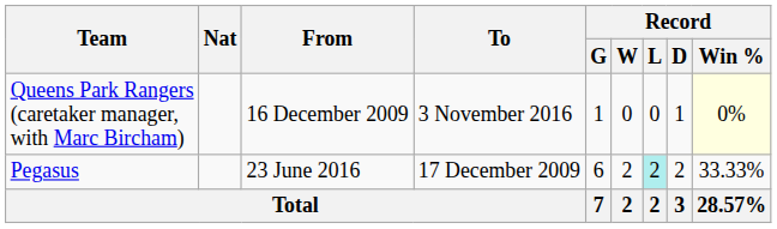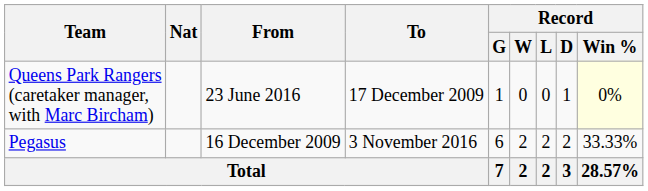Queens Park Rangers (caretaker manager, with Marc Bircham) | From: 16 December 2009 -> 23 June 2016
Queens Park Rangers (caretaker manager, with Marc Bircham) | To: 3 November 2016 -> 17 December 2009
Pegasus | From: 23 June 2016 -> 16 December 2009
Pegasus | To: 17 December 2009 -> 3 November 2016
Pegasus | Record / L: paleturquoise background -> no background
